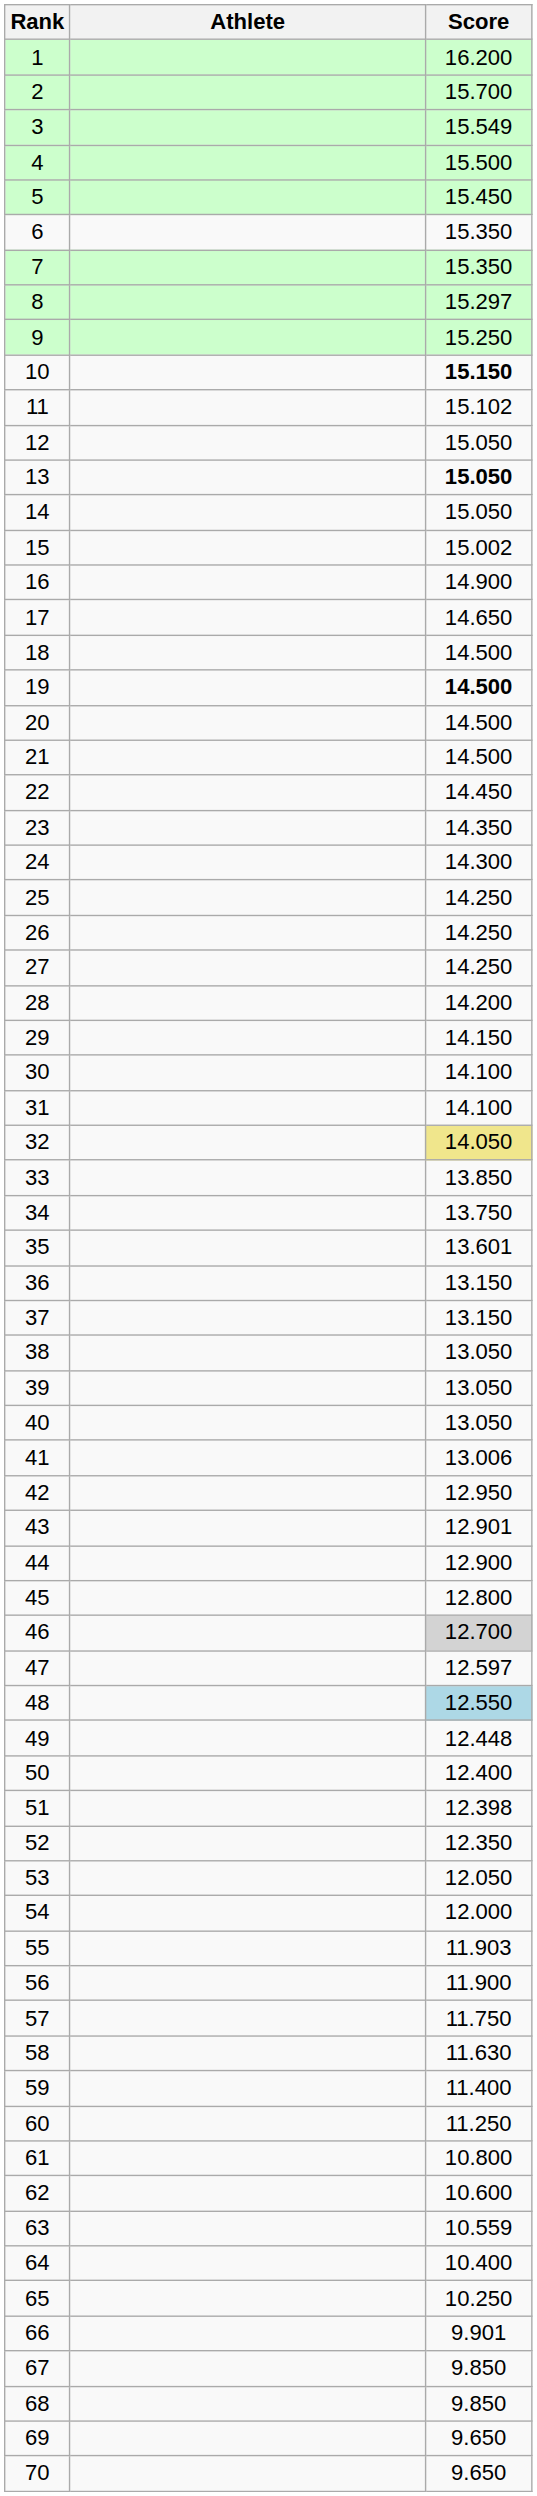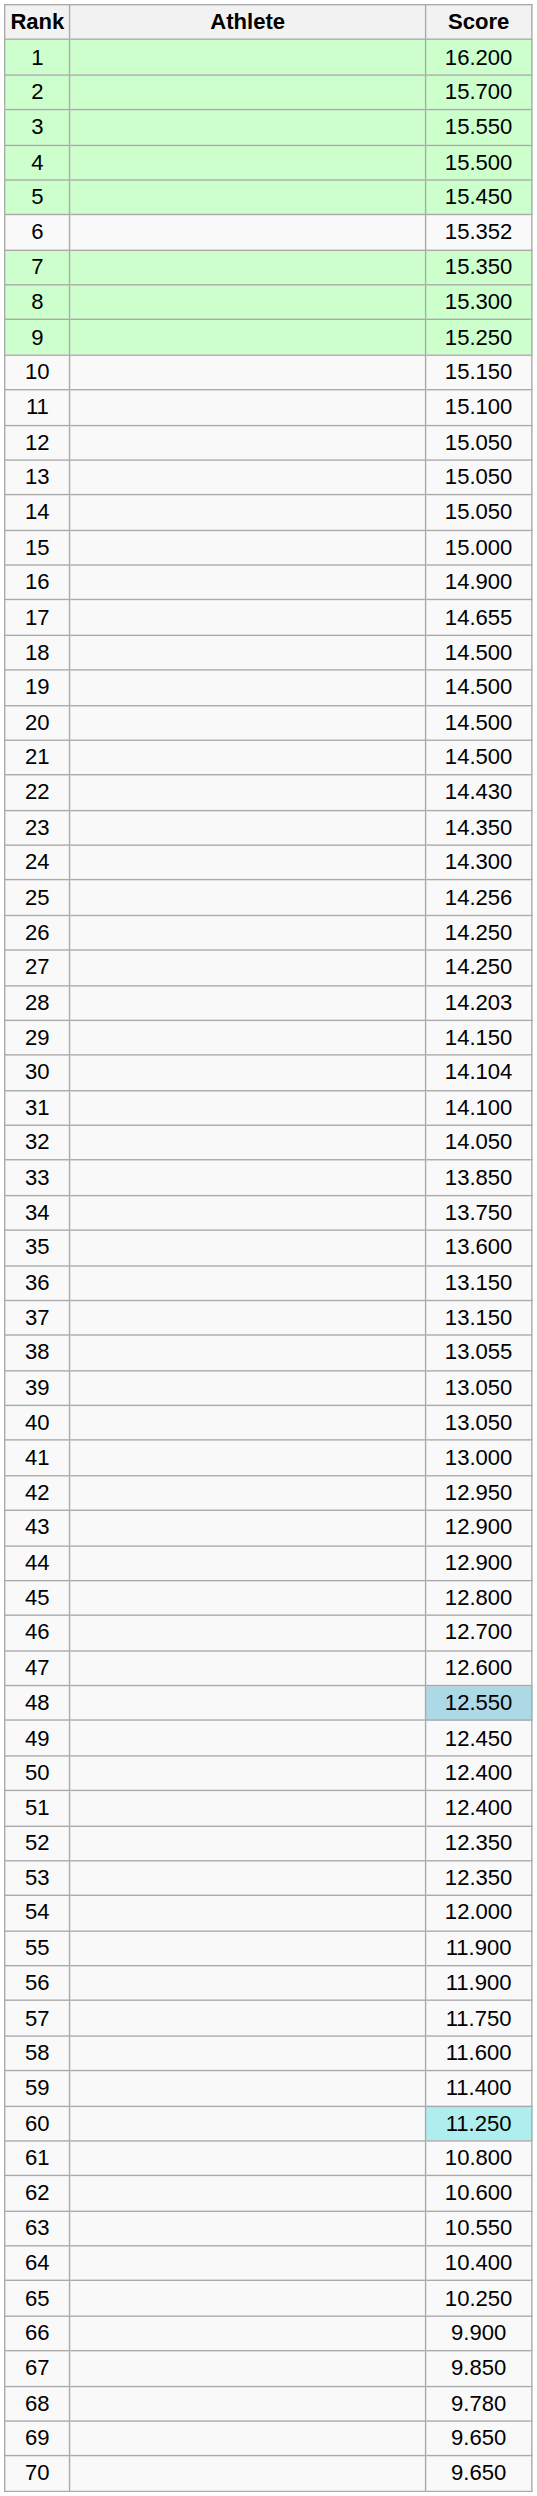3 | Score: 15.549 -> 15.550
6 | Score: 15.350 -> 15.352
8 | Score: 15.297 -> 15.300
10 | Score: bold -> normal
11 | Score: 15.102 -> 15.100
13 | Score: bold -> normal
15 | Score: 15.002 -> 15.000
17 | Score: 14.650 -> 14.655
19 | Score: bold -> normal
22 | Score: 14.450 -> 14.430
25 | Score: 14.250 -> 14.256
28 | Score: 14.200 -> 14.203
30 | Score: 14.100 -> 14.104
32 | Score: khaki background -> no background
35 | Score: 13.601 -> 13.600
38 | Score: 13.050 -> 13.055
41 | Score: 13.006 -> 13.000
43 | Score: 12.901 -> 12.900
46 | Score: lightgrey background -> no background
47 | Score: 12.597 -> 12.600
49 | Score: 12.448 -> 12.450
51 | Score: 12.398 -> 12.400
53 | Score: 12.050 -> 12.350
55 | Score: 11.903 -> 11.900
58 | Score: 11.630 -> 11.600
60 | Score: no background -> paleturquoise background
63 | Score: 10.559 -> 10.550
66 | Score: 9.901 -> 9.900
68 | Score: 9.850 -> 9.780
